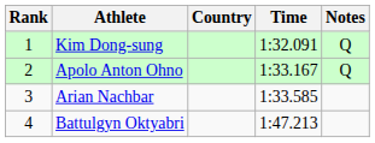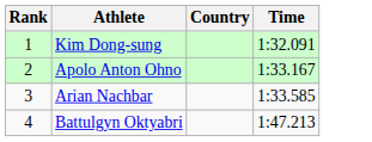- column: Notes | Q | Q
